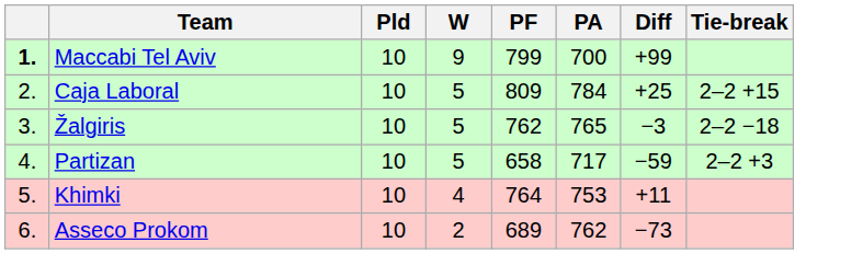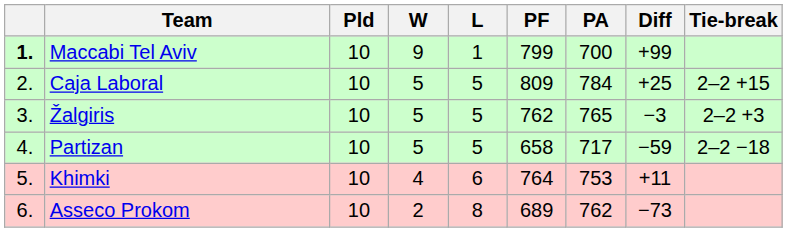+ column: L | 1 | 5 | 5 | 5 | 6 | 8
Žalgiris | Tie-break: 2–2 −18 -> 2–2 +3
Partizan | Tie-break: 2–2 +3 -> 2–2 −18
